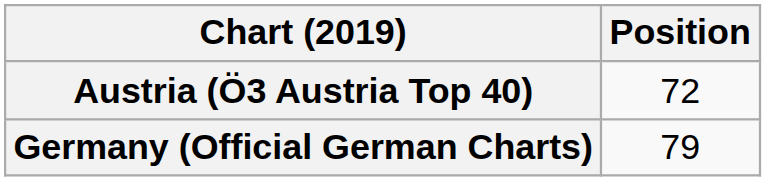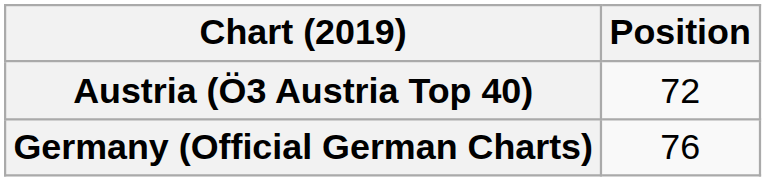Germany (Official German Charts) | Position: 79 -> 76
